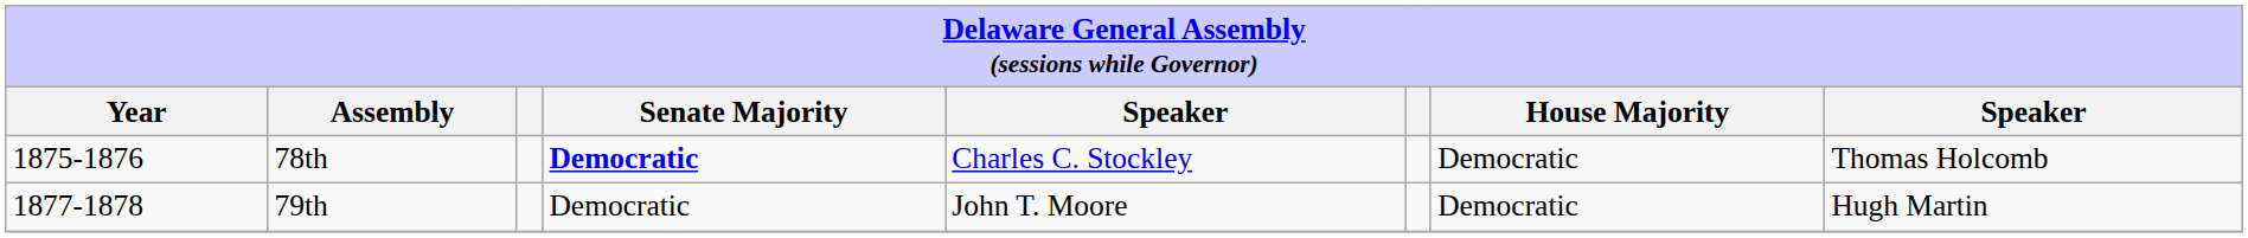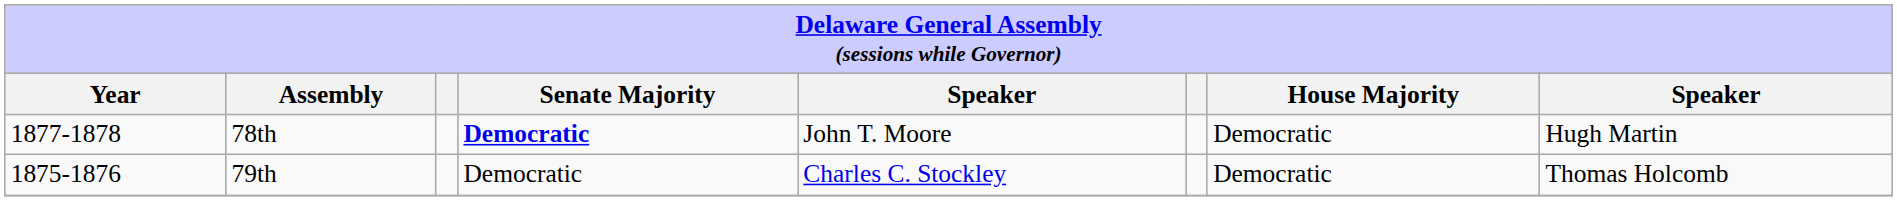78th | Year: 1875-1876 -> 1877-1878
78th | column 5: Charles C. Stockley -> John T. Moore
78th | column 8: Thomas Holcomb -> Hugh Martin
79th | Year: 1877-1878 -> 1875-1876
79th | column 5: John T. Moore -> Charles C. Stockley
79th | column 8: Hugh Martin -> Thomas Holcomb
